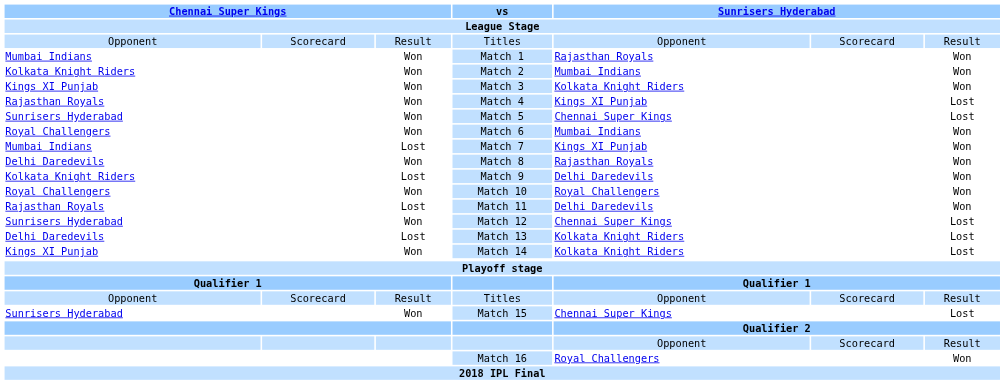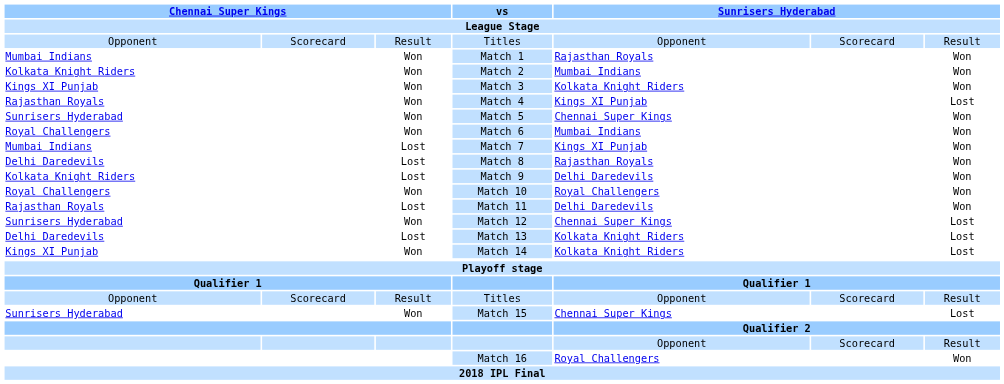Match 5 | column 7: Lost -> Won
Match 8 | column 3: Won -> Lost
